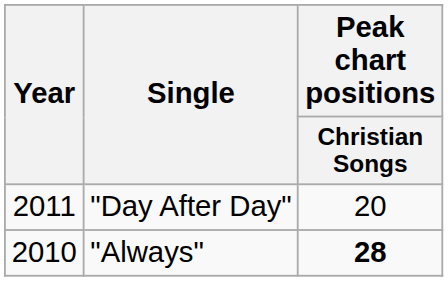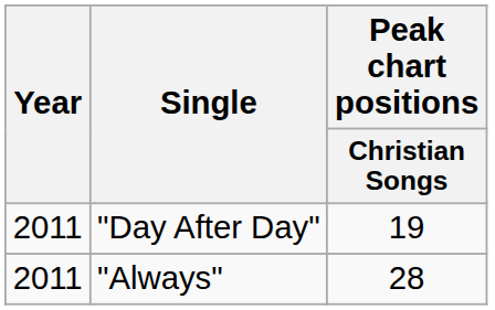"Day After Day" | Peak chart positions / Christian Songs: 20 -> 19
"Always" | Year: 2010 -> 2011
"Always" | Peak chart positions / Christian Songs: bold -> normal
